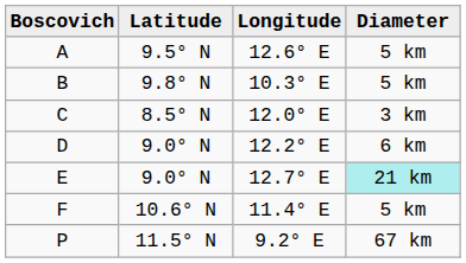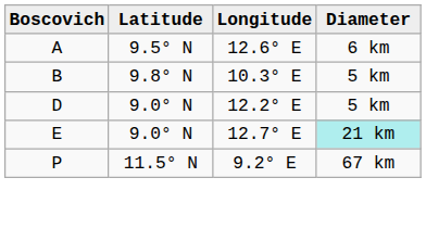A | Diameter: 5 km -> 6 km
- row: C | 8.5° N | 12.0° E | 3 km
D | Diameter: 6 km -> 5 km
- row: F | 10.6° N | 11.4° E | 5 km
